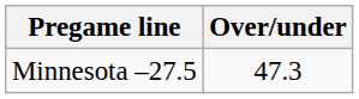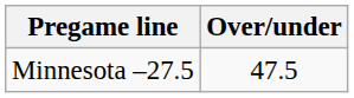Minnesota –27.5 | Over/under: 47.3 -> 47.5
